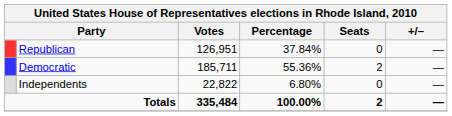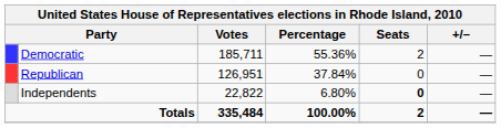rows swapped: Democratic <-> Republican
Independents | Seats: normal -> bold
